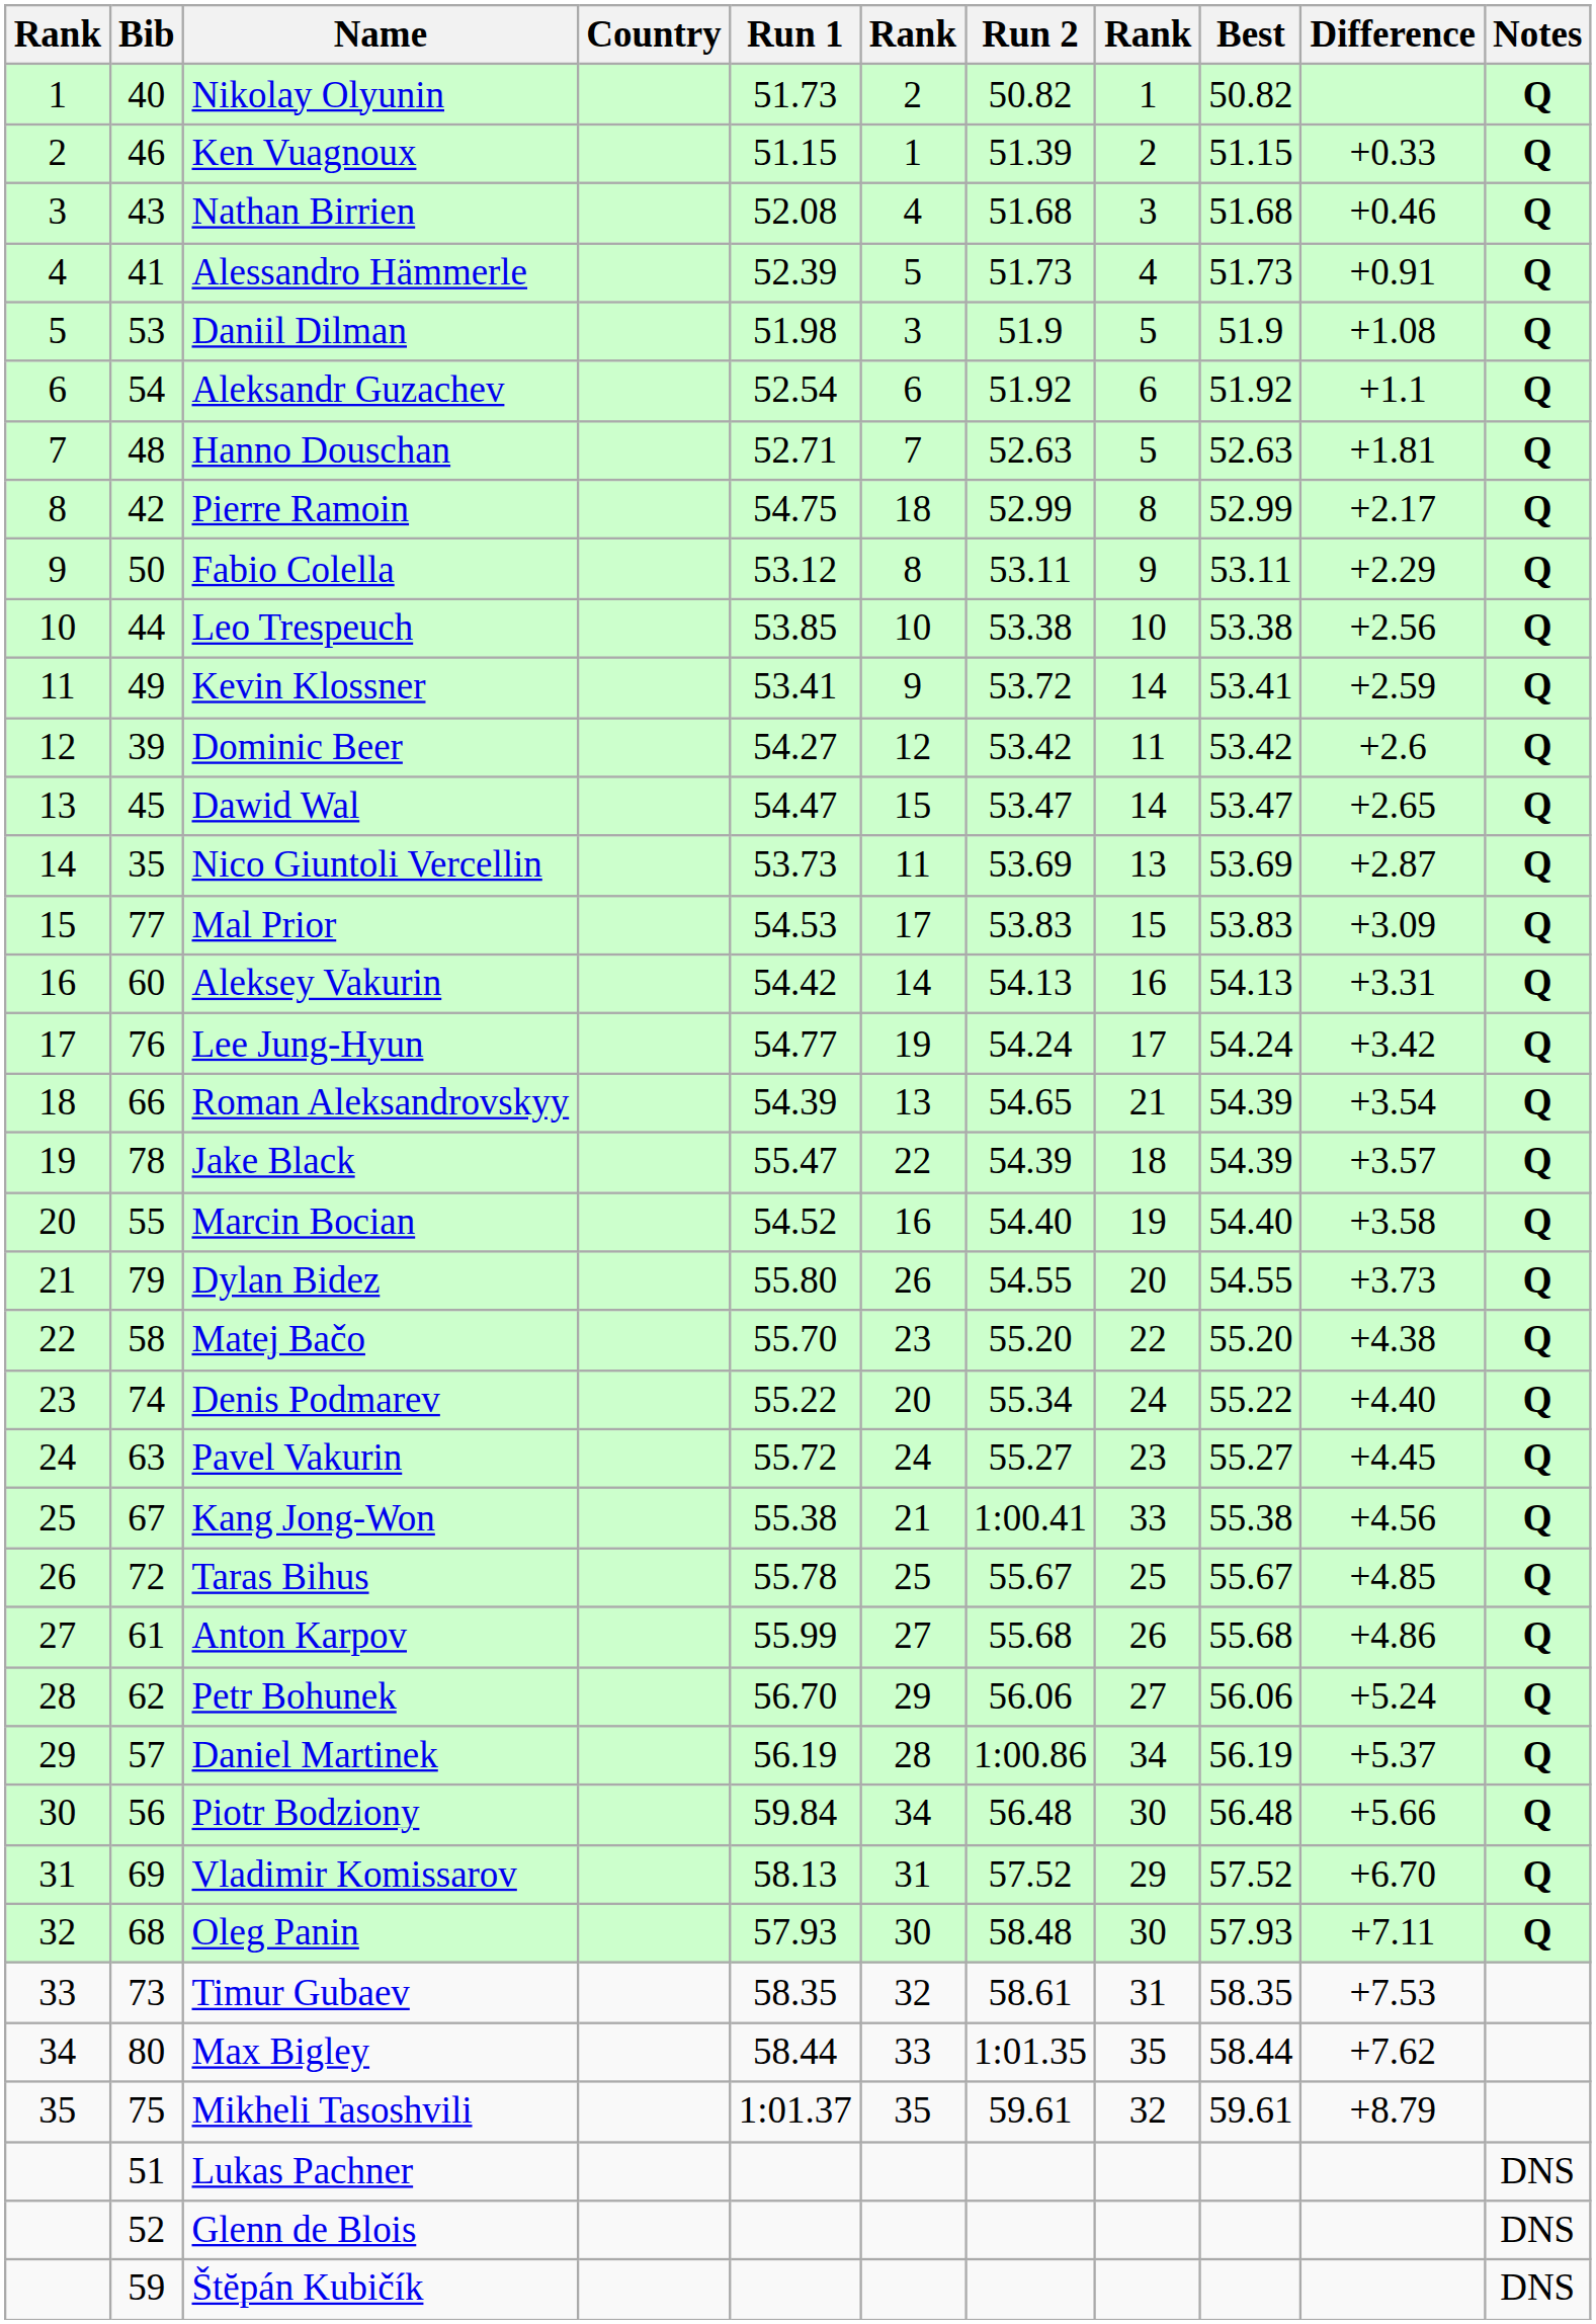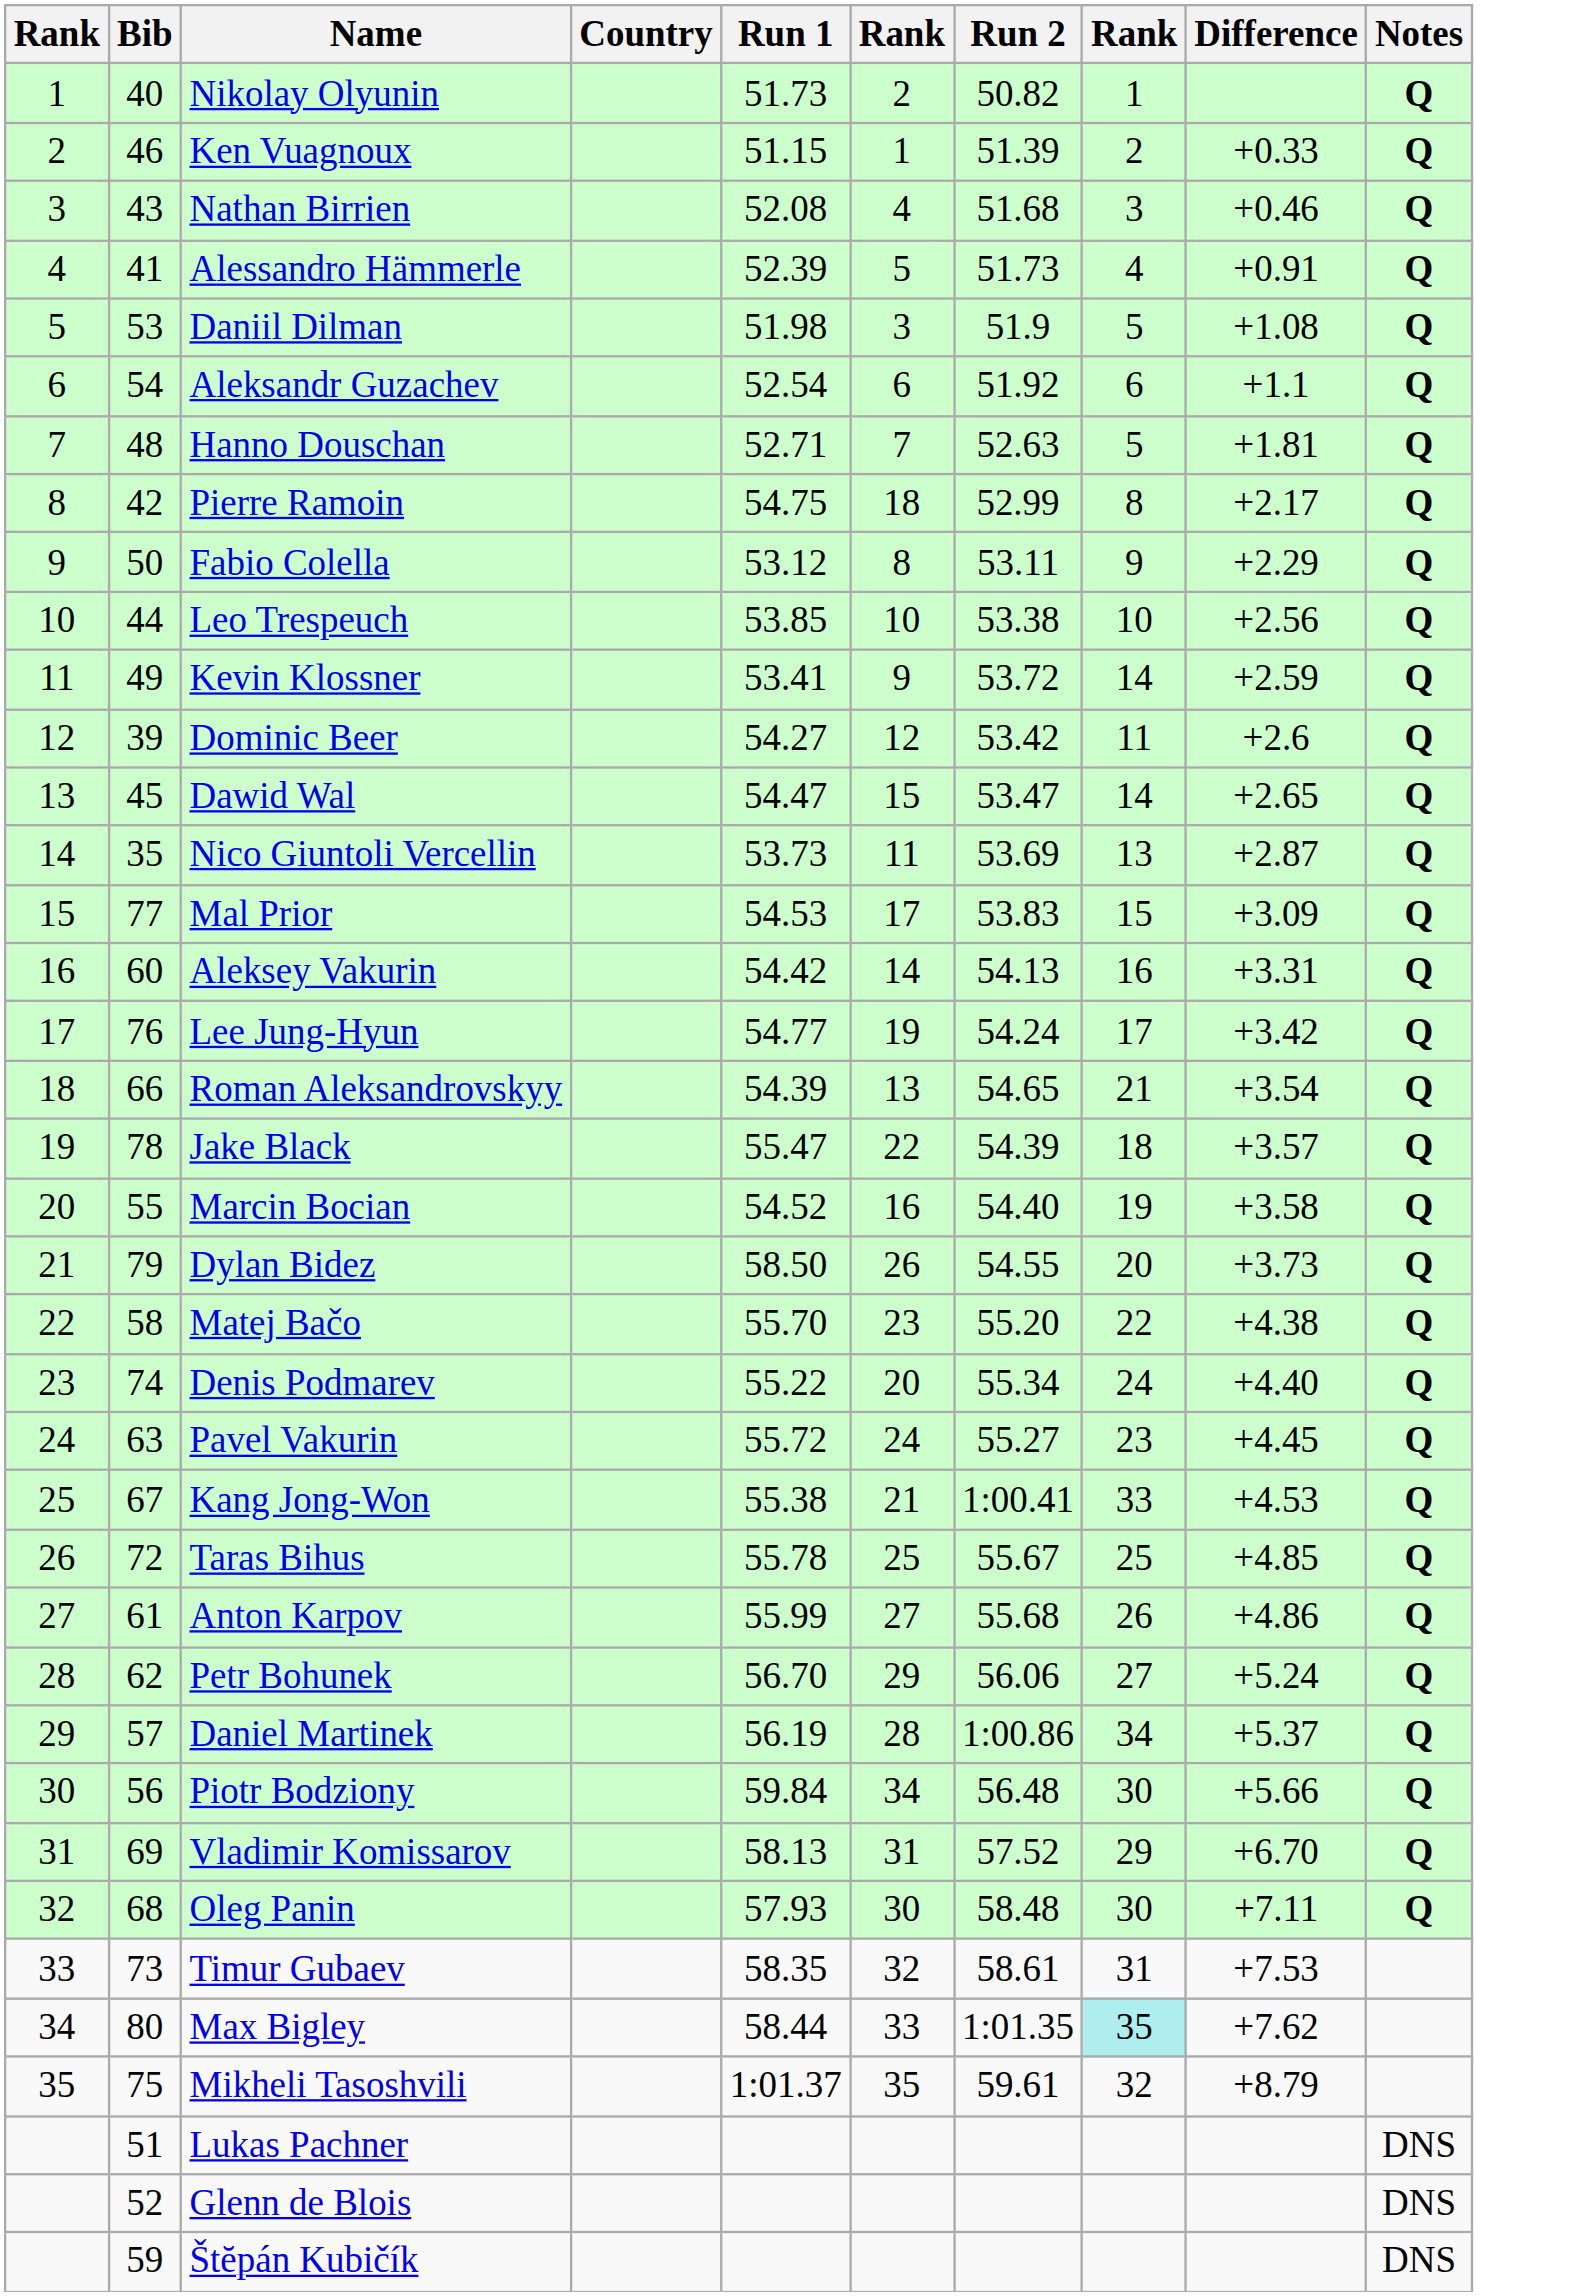- column: Best | 50.82 | 51.15 | 51.68 | 51.73 | 51.9 | 51.92 | 52.63 | 52.99 | 53.11 | 53.38 | 53.41 | 53.42 | 53.47 | 53.69 | 53.83 | 54.13 | 54.24 | 54.39 | 54.39 | 54.40 | 54.55 | 55.20 | 55.22 | 55.27 | 55.38 | 55.67 | 55.68 | 56.06 | 56.19 | 56.48 | 57.52 | 57.93 | 58.35 | 58.44 | 59.61
Dylan Bidez | Run 1: 55.80 -> 58.50
Kang Jong-Won | Difference: +4.56 -> +4.53
Max Bigley | column 8: no background -> paleturquoise background
